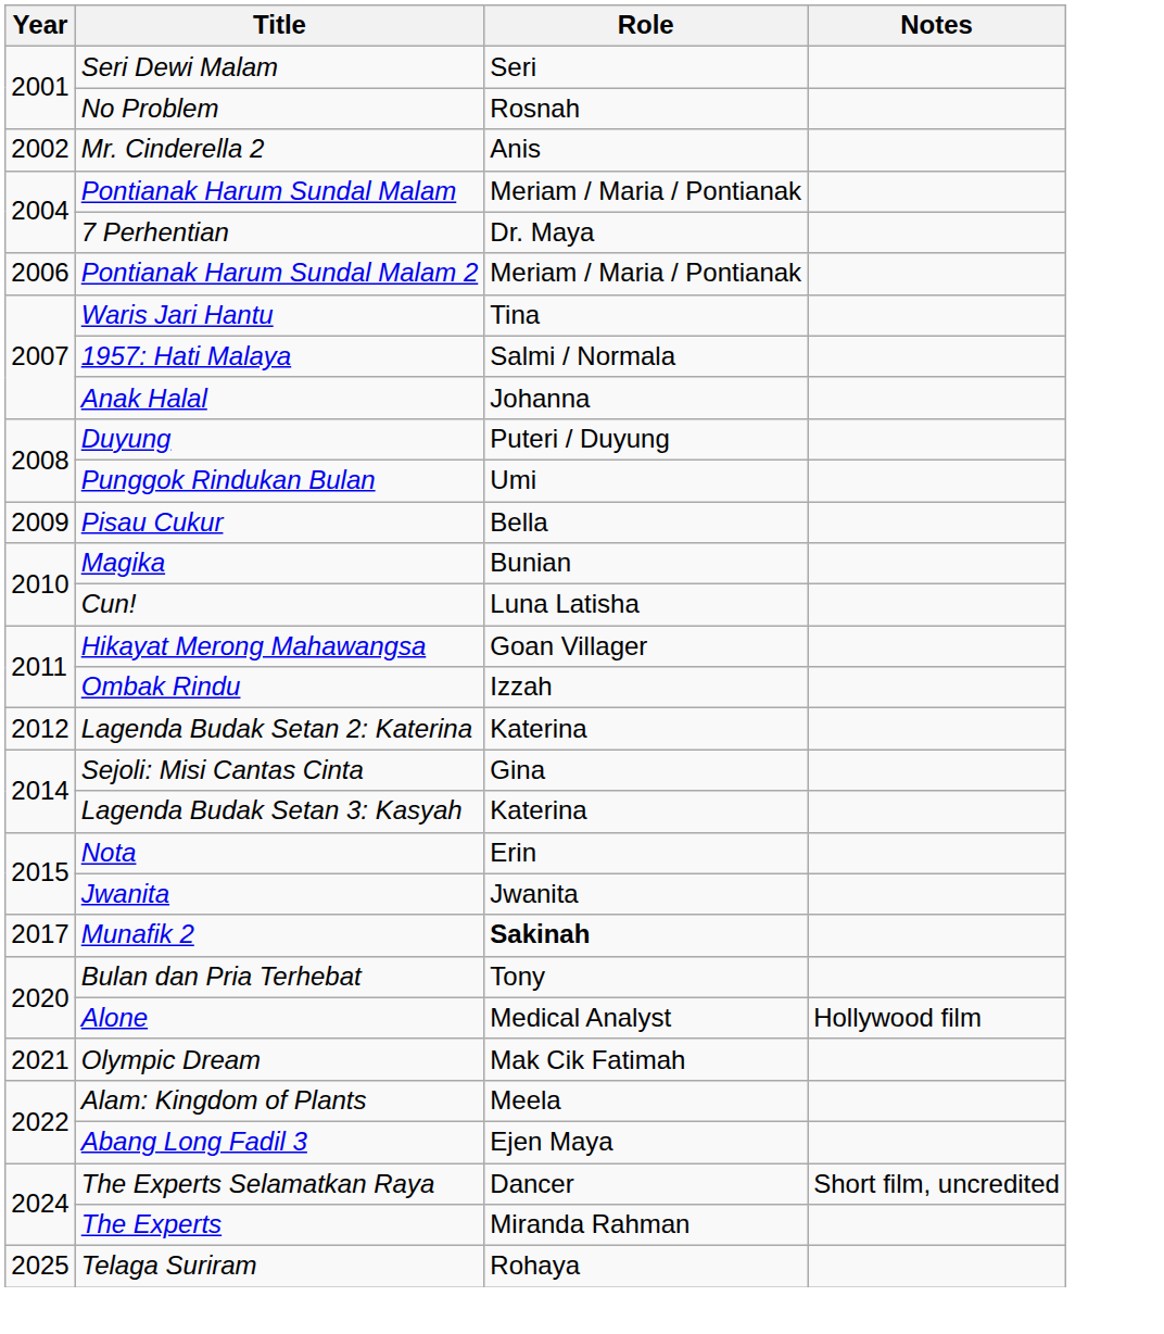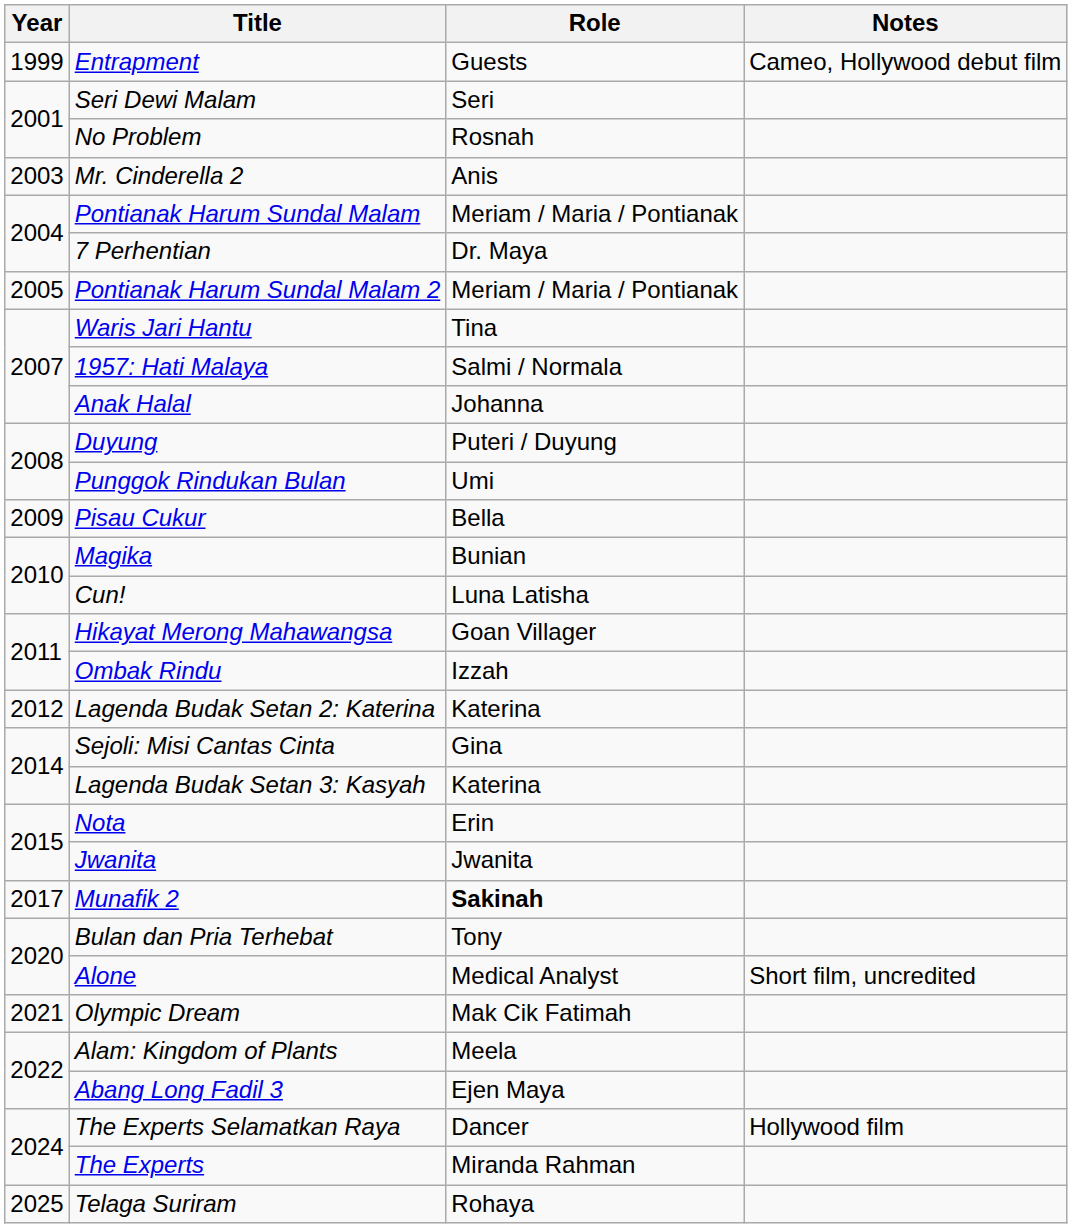+ row: 1999 | Entrapment | Guests | Cameo, Hollywood debut film
Mr. Cinderella 2 | Year: 2002 -> 2003
Pontianak Harum Sundal Malam 2 | Year: 2006 -> 2005
Alone | Notes: Hollywood film -> Short film, uncredited
The Experts Selamatkan Raya | Notes: Short film, uncredited -> Hollywood film
